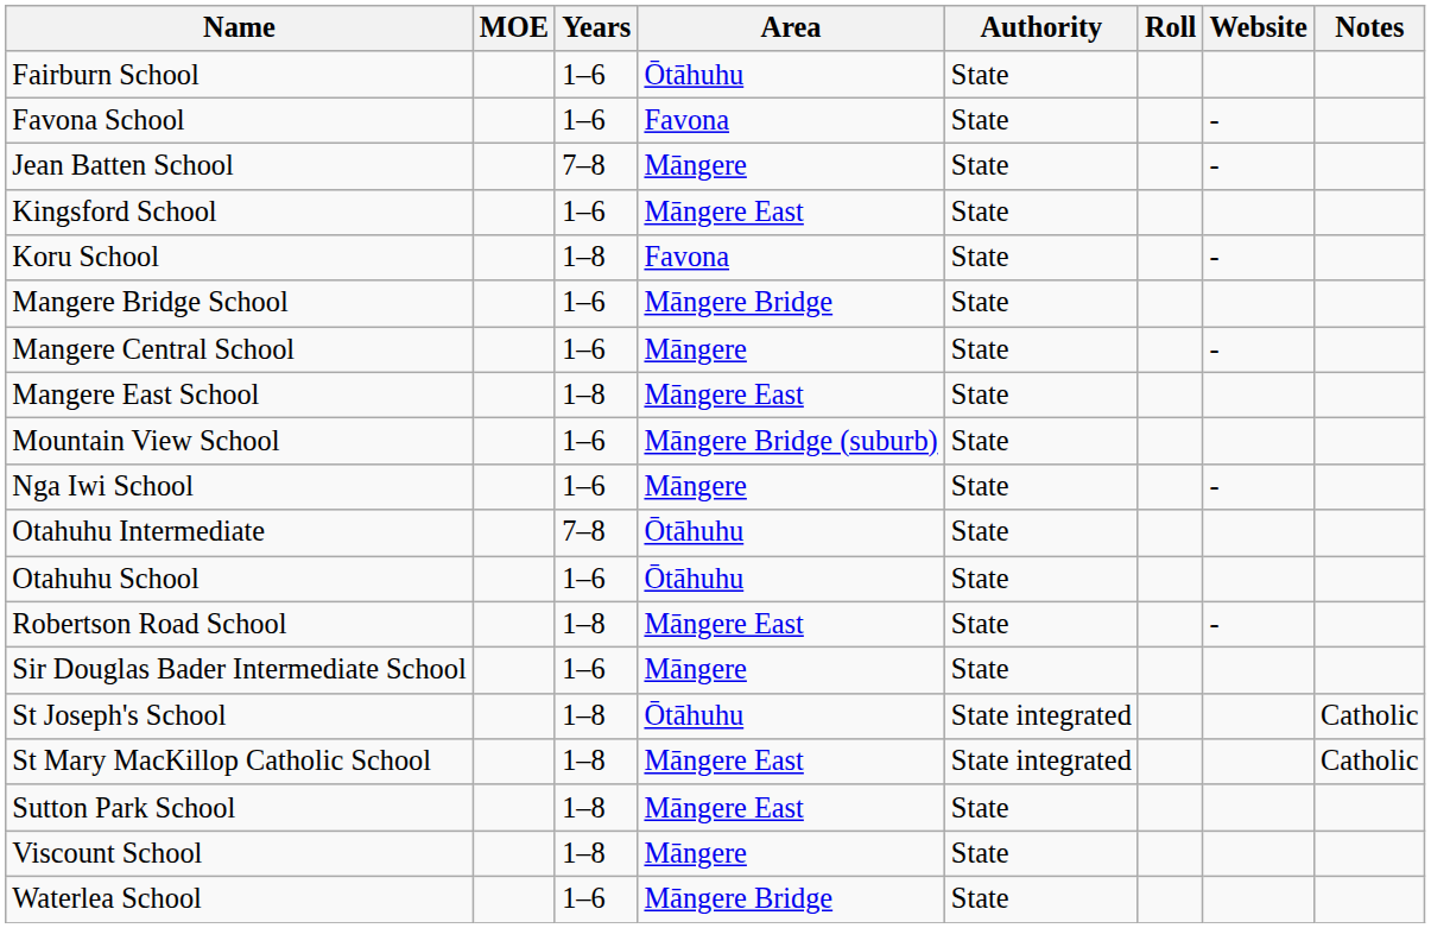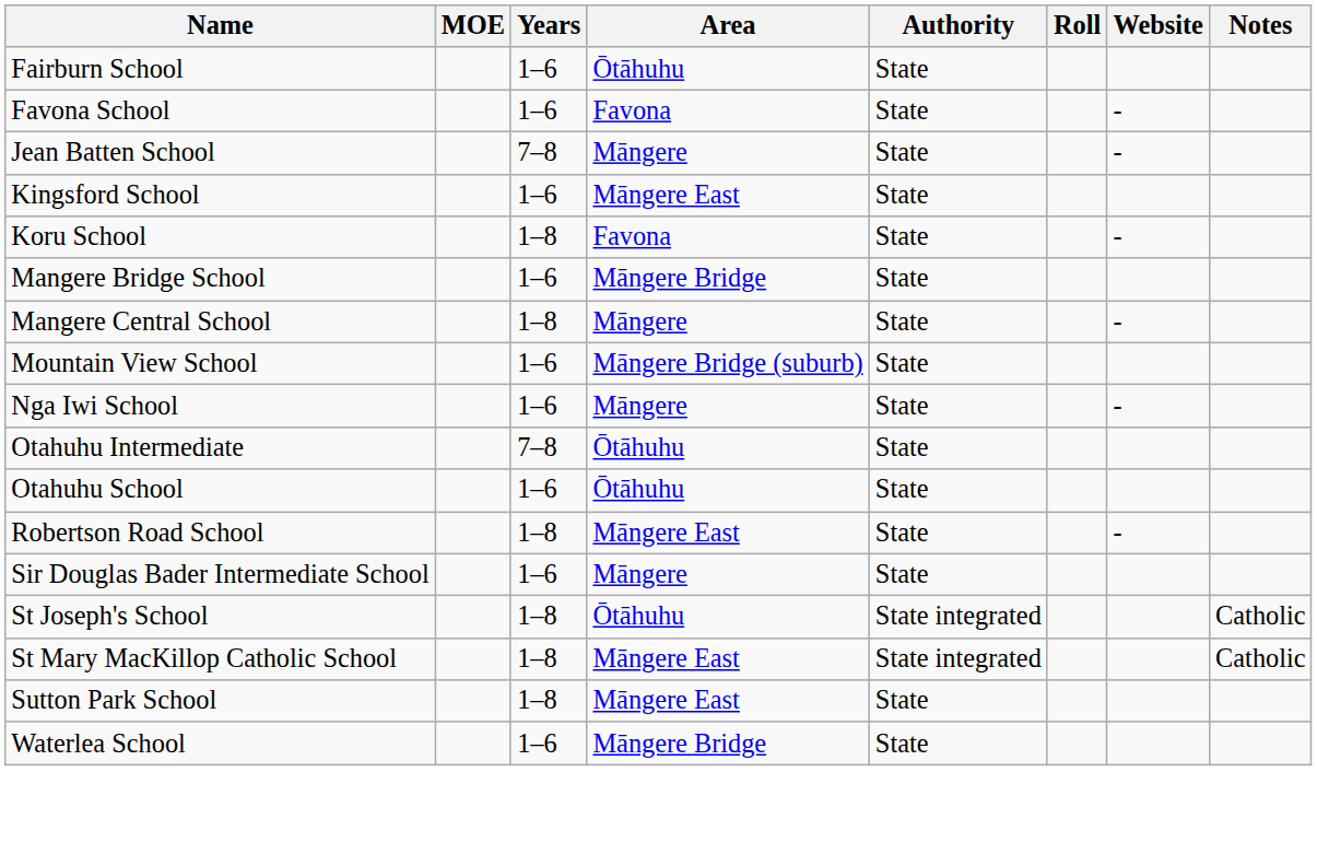Mangere Central School | Years: 1–6 -> 1–8
- row: Mangere East School | 1–8 | Māngere East | State
- row: Viscount School | 1–8 | Māngere | State
